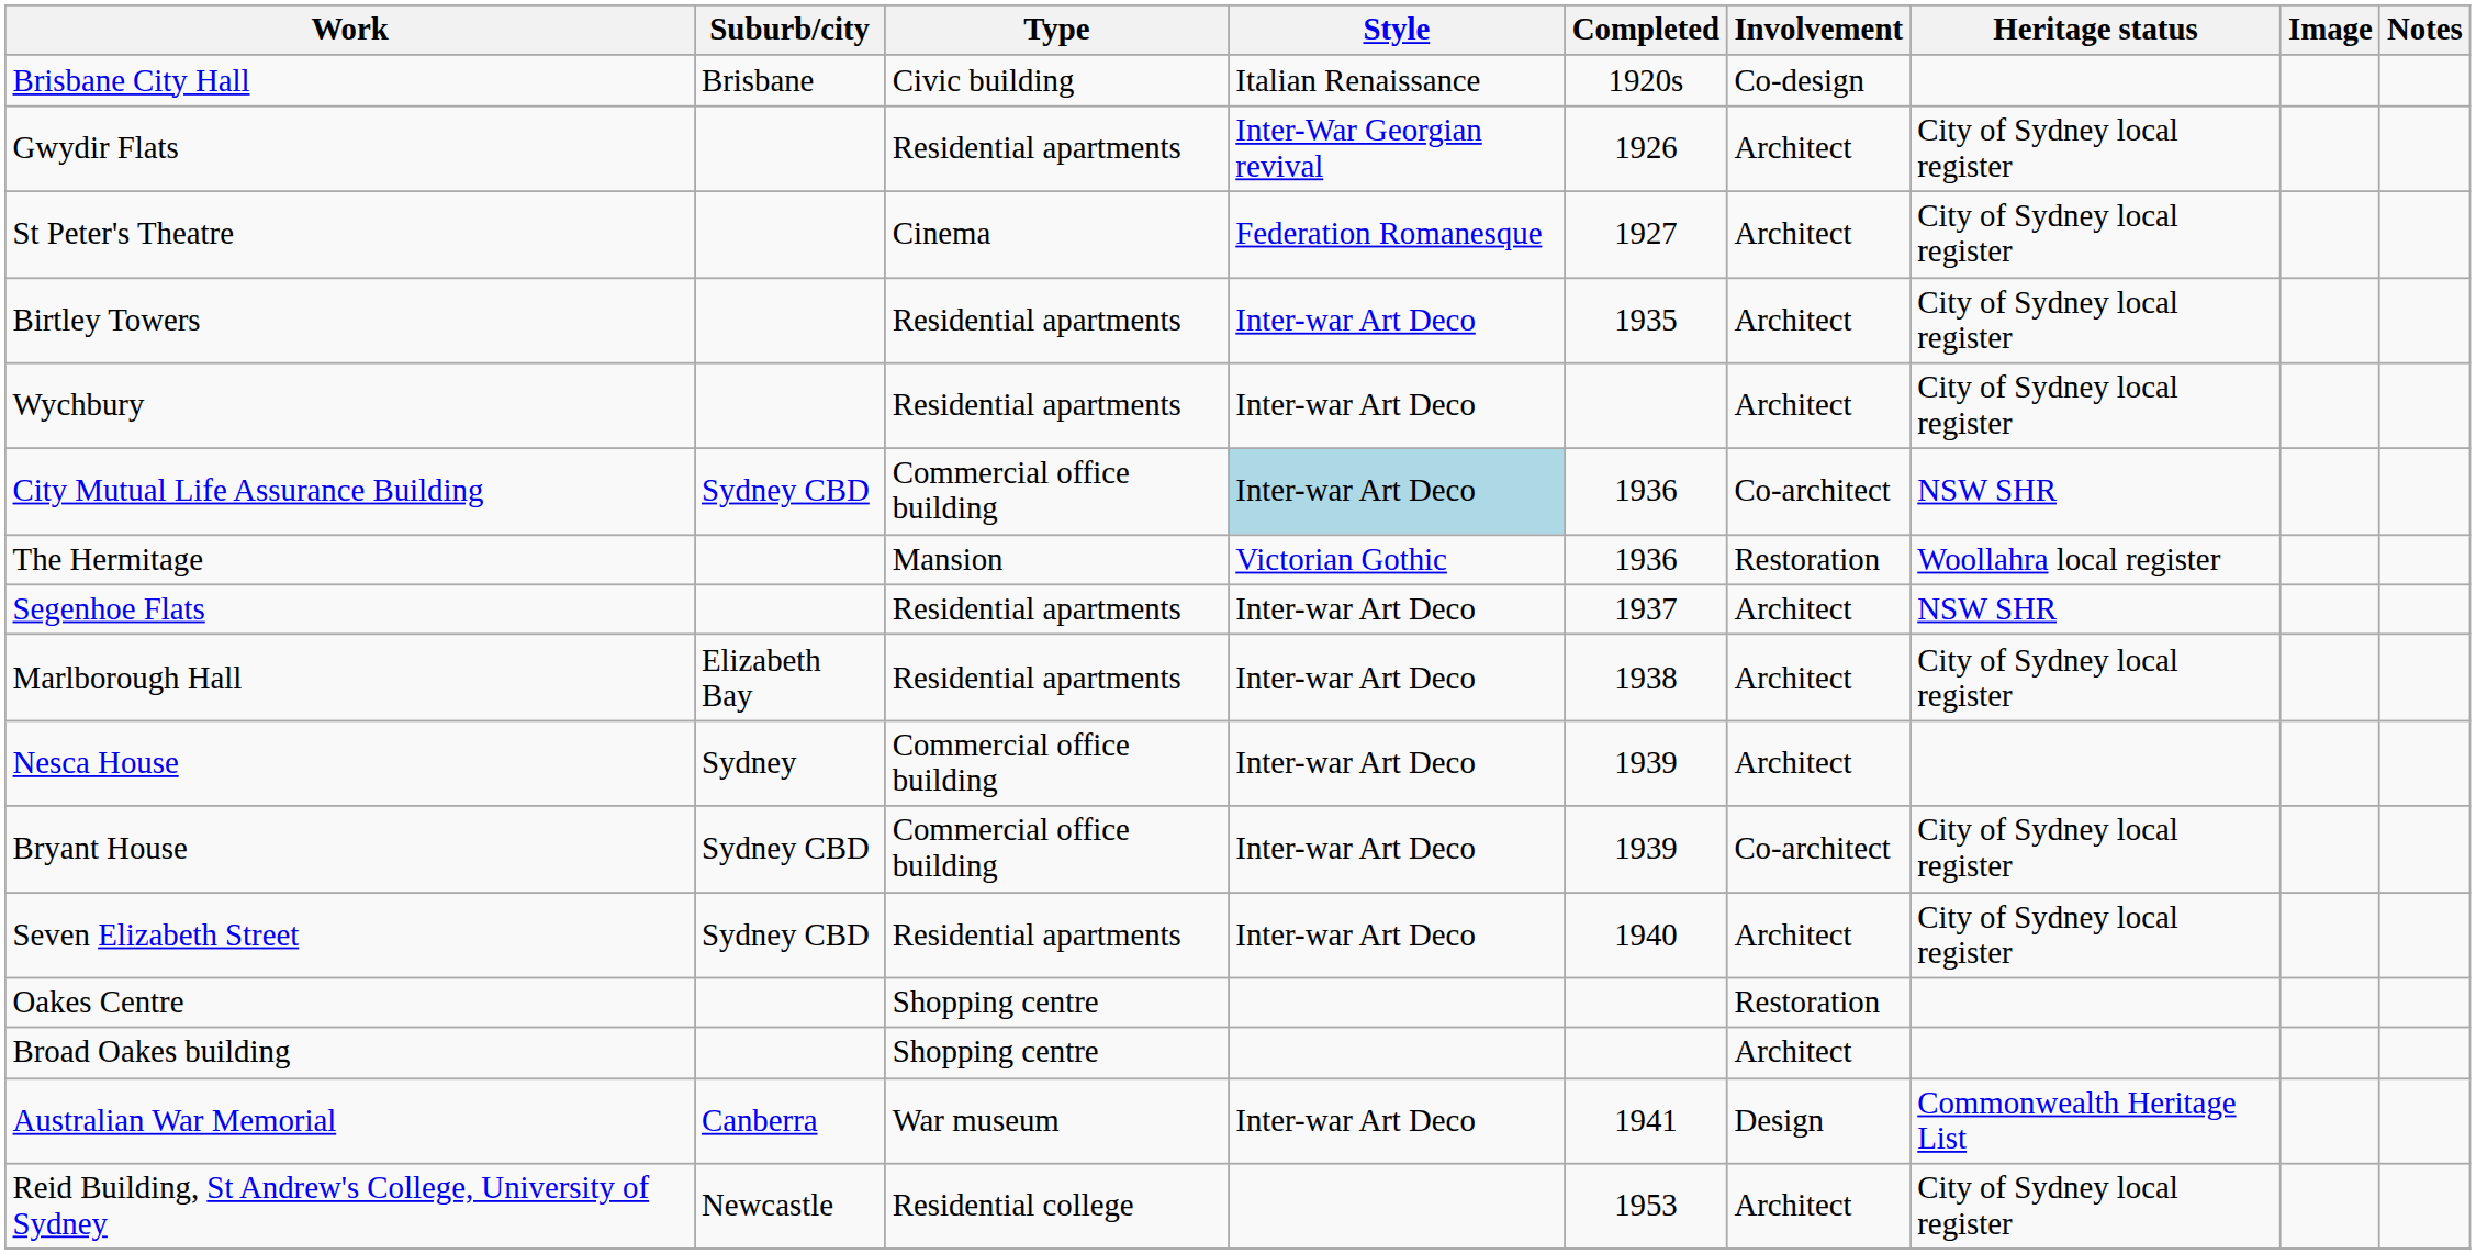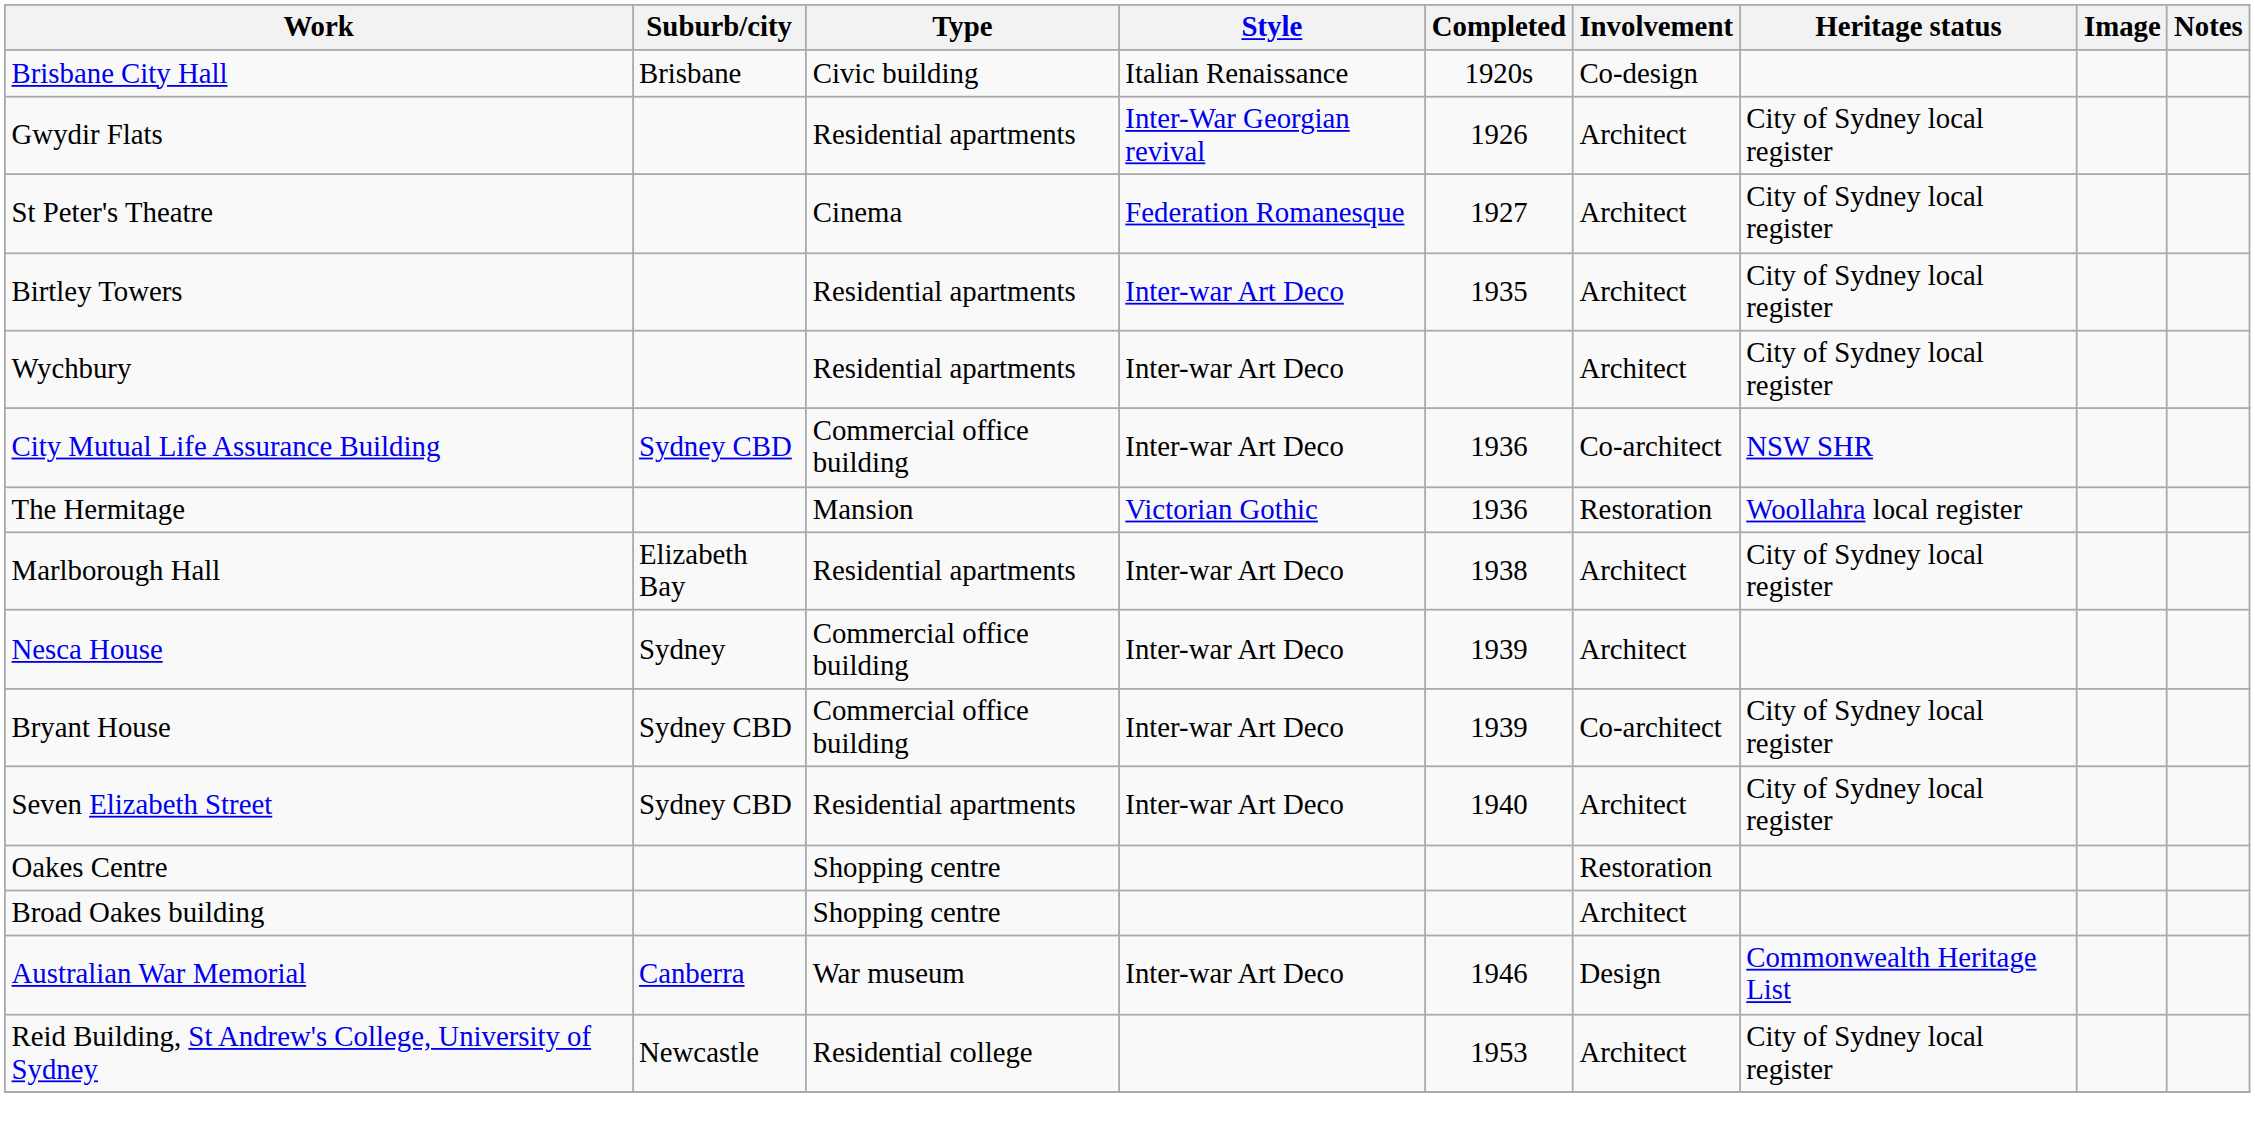City Mutual Life Assurance Building | Style: lightblue background -> no background
- row: Segenhoe Flats | Residential apartments | Inter-war Art Deco | 1937 | Architect | NSW SHR
Australian War Memorial | Completed: 1941 -> 1946
